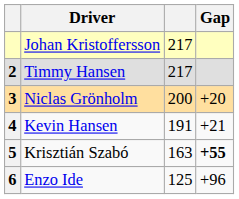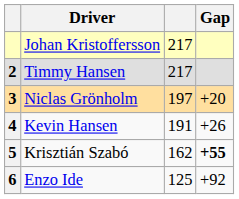Niclas Grönholm | column 3: 200 -> 197
Kevin Hansen | Gap: +21 -> +26
Krisztián Szabó | column 3: 163 -> 162
Enzo Ide | Gap: +96 -> +92
